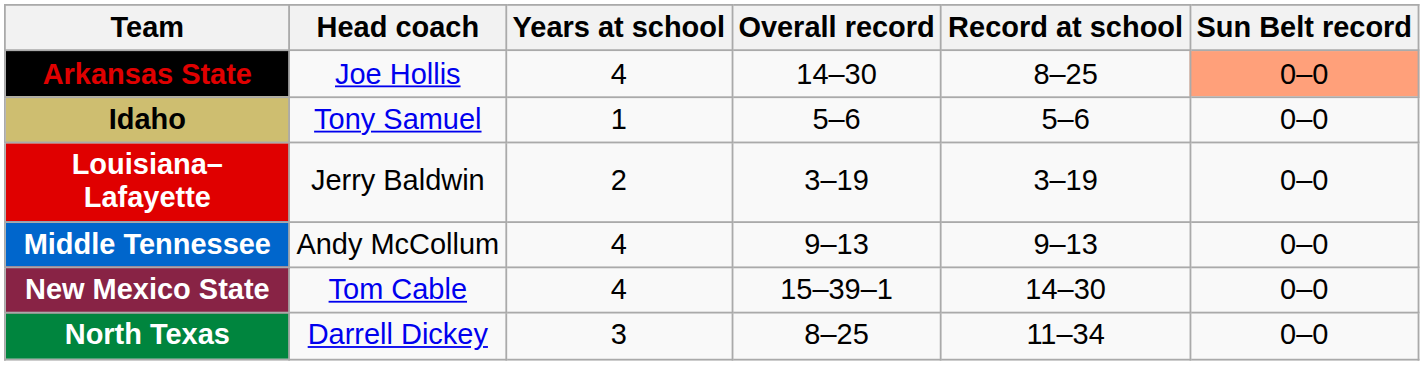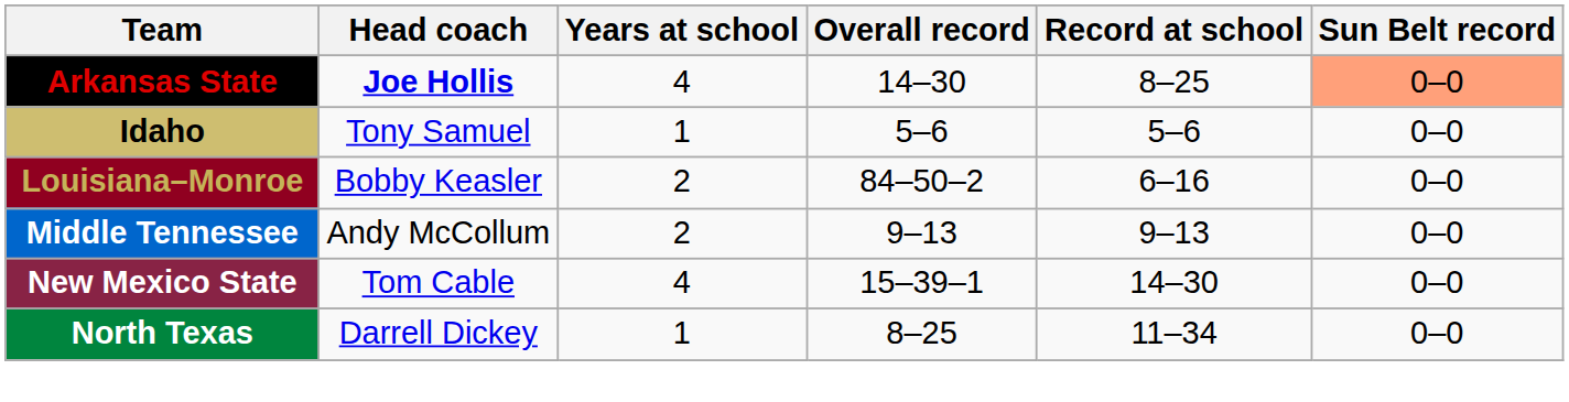Arkansas State | Head coach: normal -> bold
- row: Louisiana–Lafayette | Jerry Baldwin | 2 | 3–19 | 3–19 | 0–0
+ row: Louisiana–Monroe | Bobby Keasler | 2 | 84–50–2 | 6–16 | 0–0
Middle Tennessee | Years at school: 4 -> 2
North Texas | Years at school: 3 -> 1
